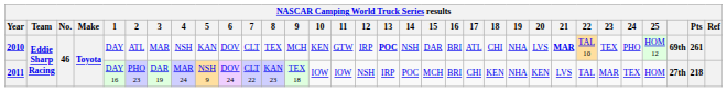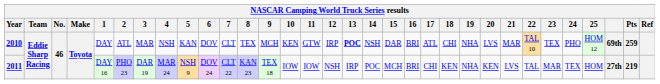2010 | 21: bold -> normal
2010 | Pts: 261 -> 259
2011 | Pts: 218 -> 219
